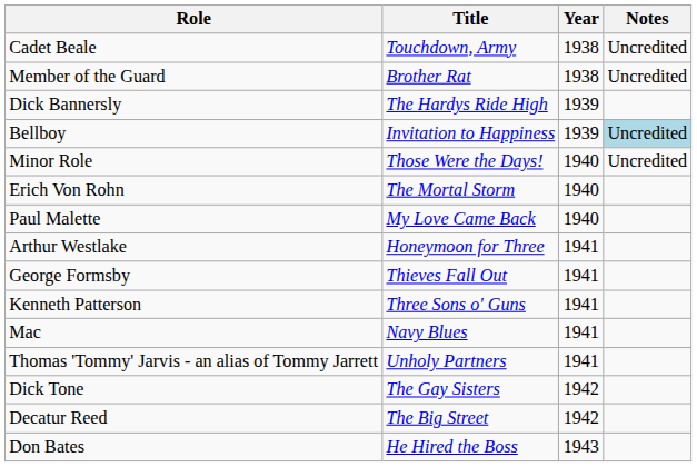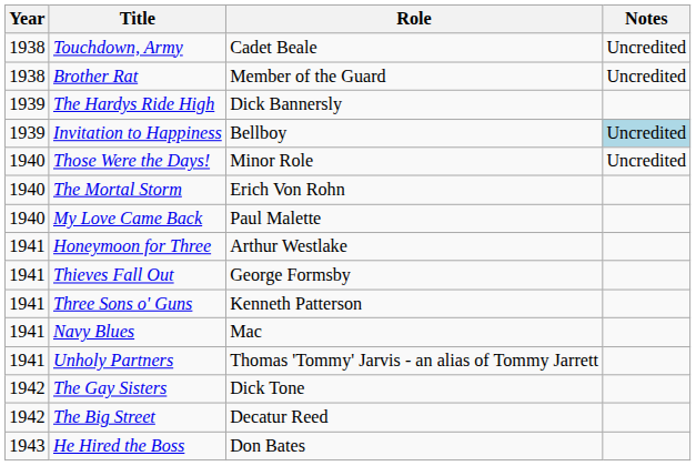columns swapped: Year <-> Role
